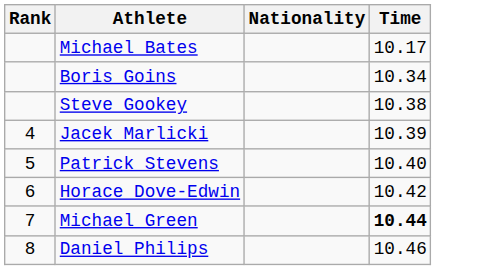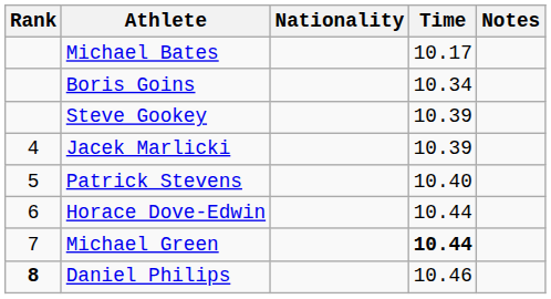+ column: Notes
Steve Gookey | Time: 10.38 -> 10.39
Horace Dove-Edwin | Time: 10.42 -> 10.44
Daniel Philips | Rank: normal -> bold
